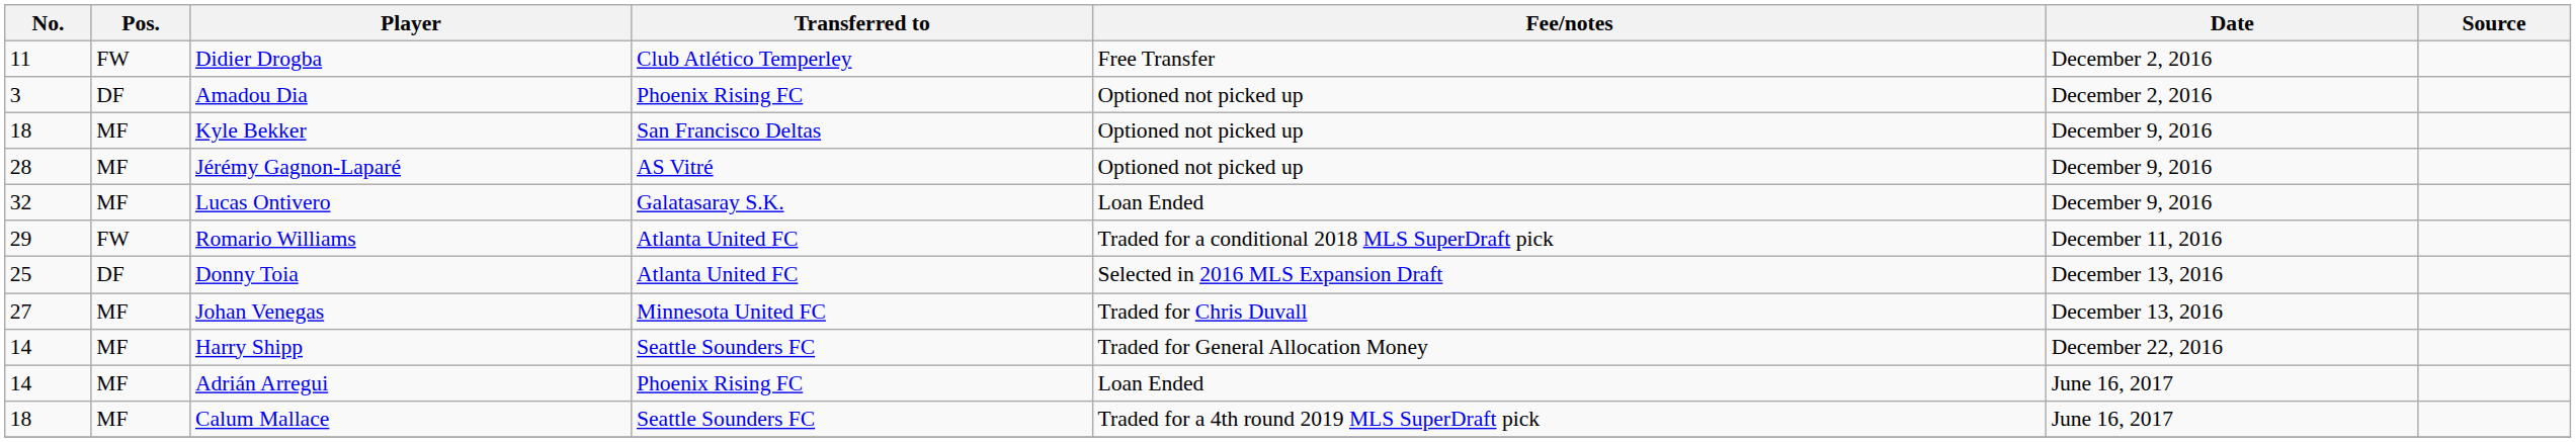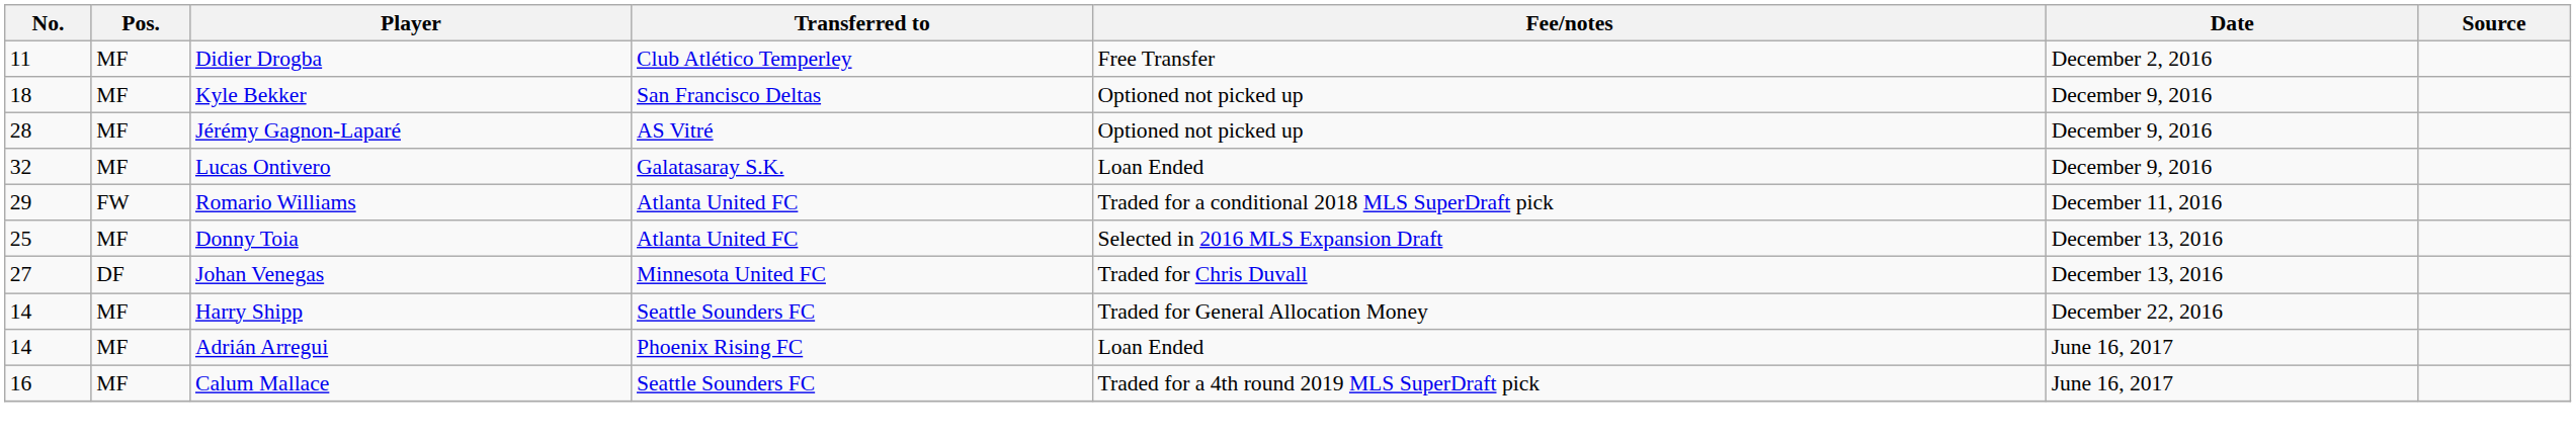Didier Drogba | Pos.: FW -> MF
- row: 3 | DF | Amadou Dia | Phoenix Rising FC | Optioned not picked up | December 2, 2016
Donny Toia | Pos.: DF -> MF
Johan Venegas | Pos.: MF -> DF
Calum Mallace | No.: 18 -> 16
